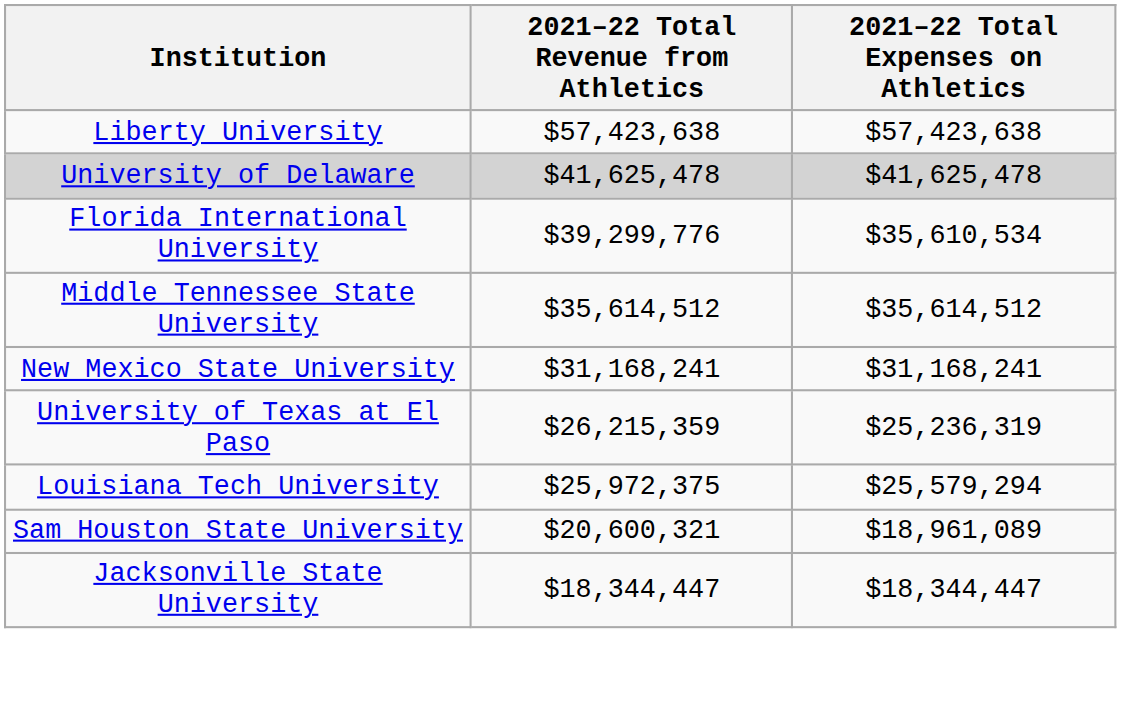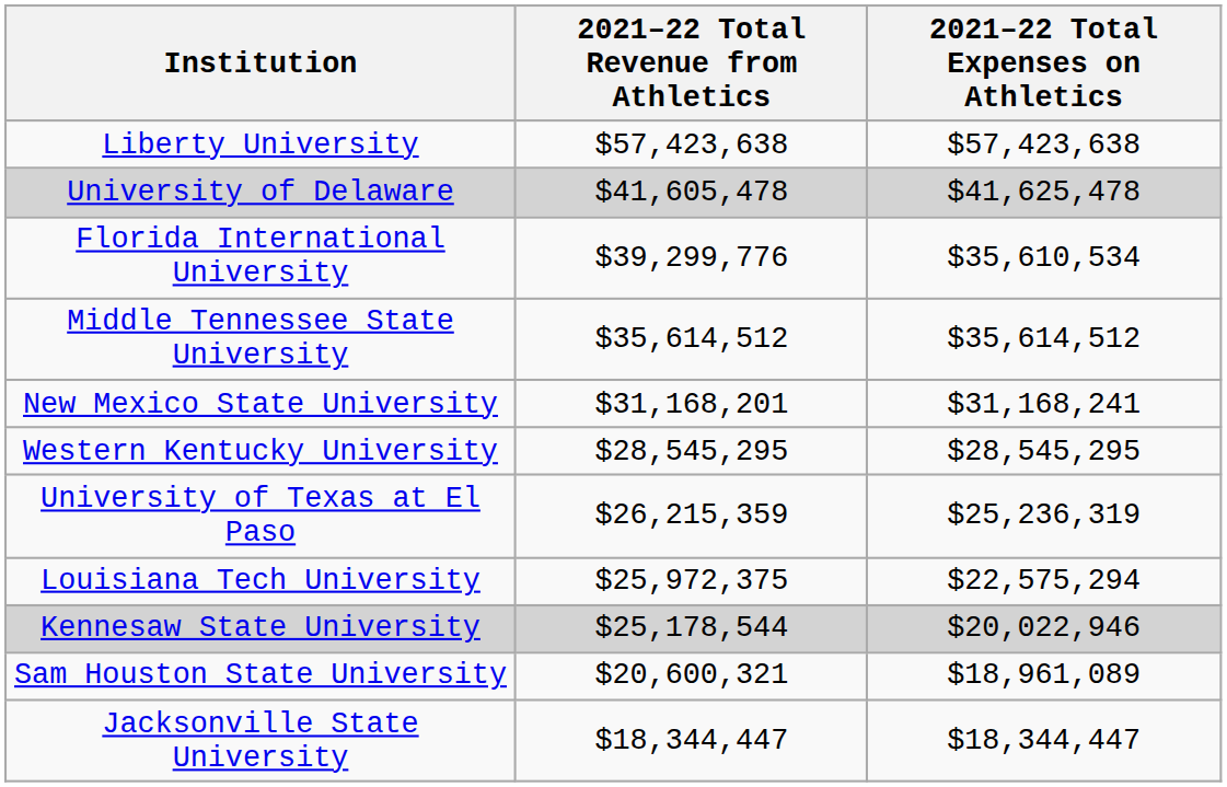University of Delaware | 2021–22 Total Revenue from Athletics: $41,625,478 -> $41,605,478
New Mexico State University | 2021–22 Total Revenue from Athletics: $31,168,241 -> $31,168,201
+ row: Western Kentucky University | $28,545,295 | $28,545,295
Louisiana Tech University | 2021–22 Total Expenses on Athletics: $25,579,294 -> $22,575,294
+ row: Kennesaw State University | $25,178,544 | $20,022,946
